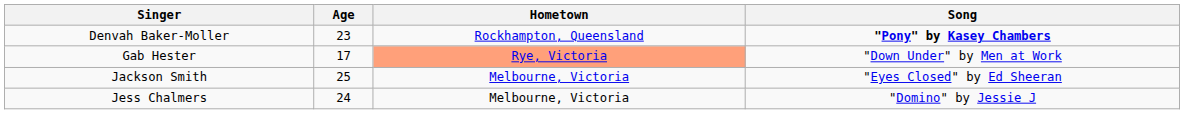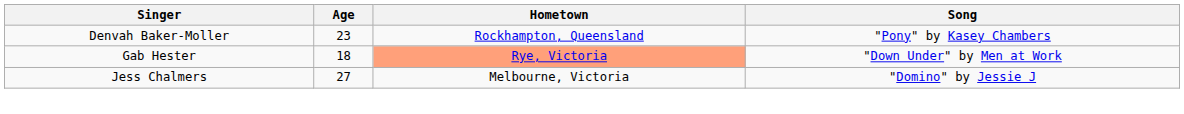Denvah Baker-Moller | Song: bold -> normal
Gab Hester | Age: 17 -> 18
- row: Jackson Smith | 25 | Melbourne, Victoria | "Eyes Closed" by Ed Sheeran
Jess Chalmers | Age: 24 -> 27
